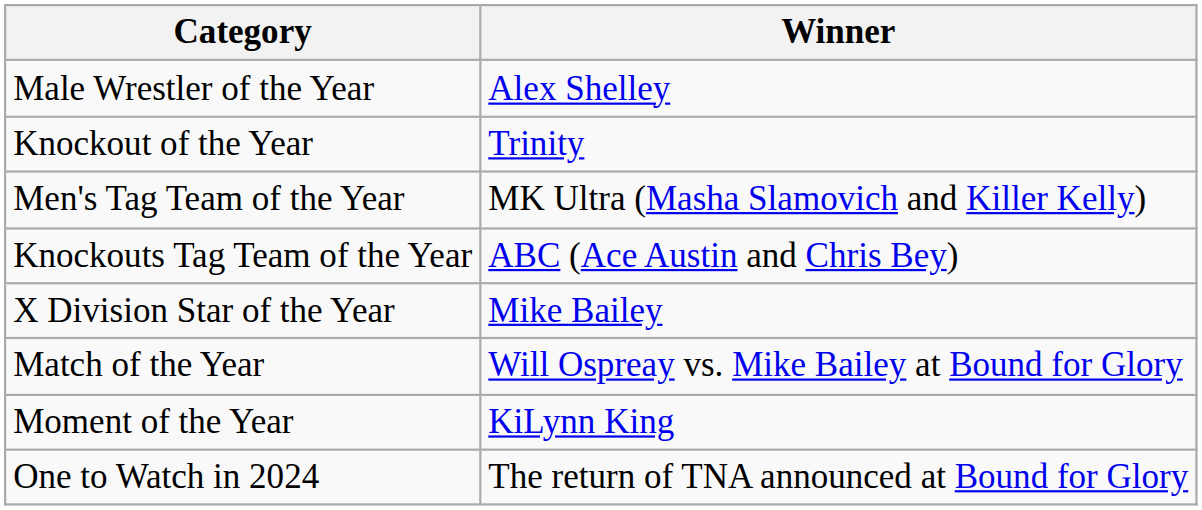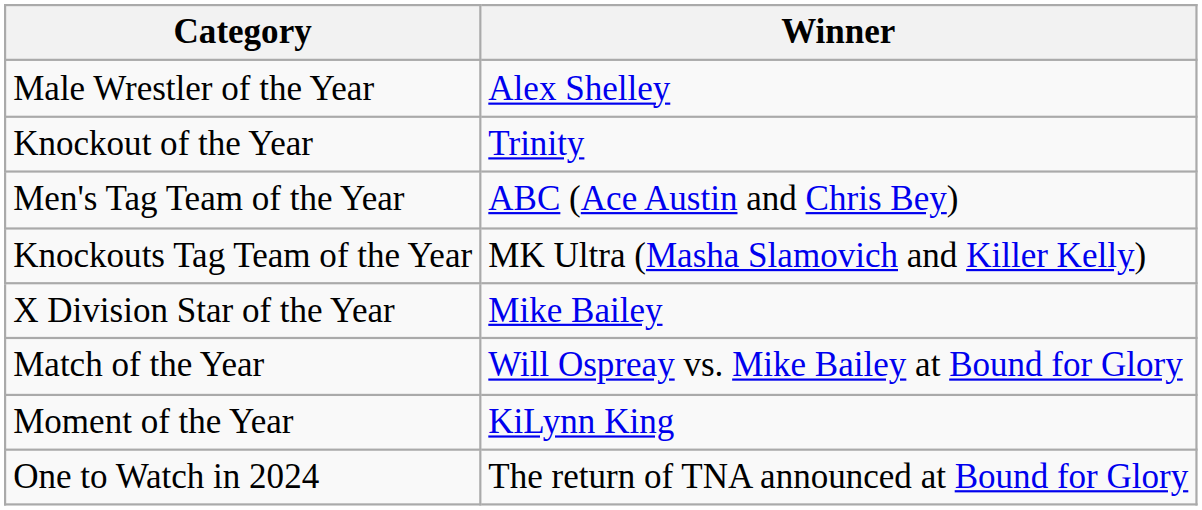Men's Tag Team of the Year | Winner: MK Ultra (Masha Slamovich and Killer Kelly) -> ABC (Ace Austin and Chris Bey)
Knockouts Tag Team of the Year | Winner: ABC (Ace Austin and Chris Bey) -> MK Ultra (Masha Slamovich and Killer Kelly)
